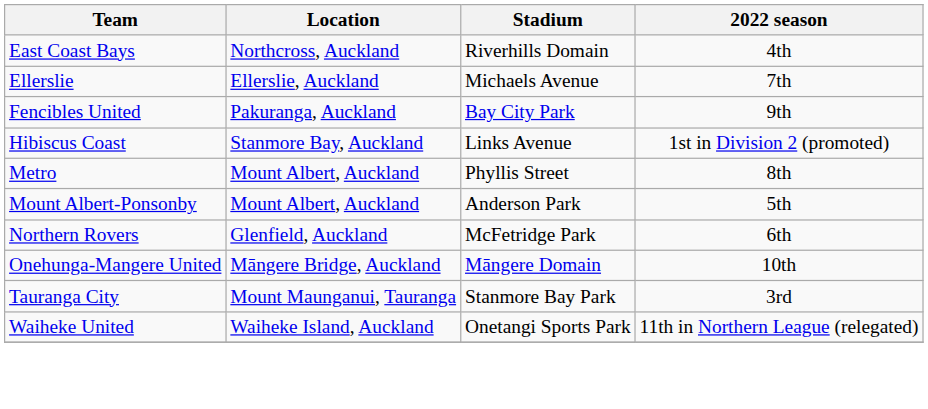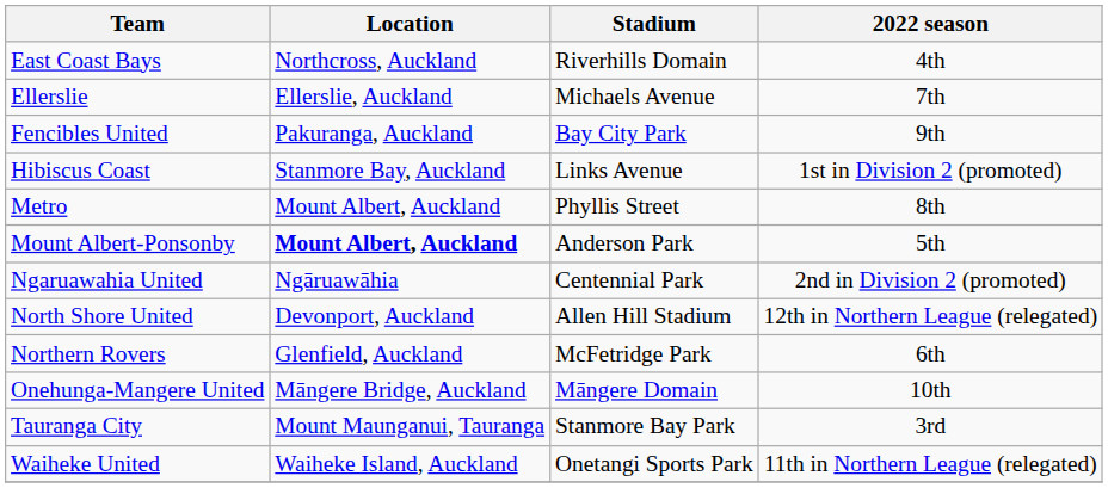Mount Albert-Ponsonby | Location: normal -> bold
+ row: Ngaruawahia United | Ngāruawāhia | Centennial Park | 2nd in Division 2 (promoted)
+ row: North Shore United | Devonport, Auckland | Allen Hill Stadium | 12th in Northern League (relegated)
